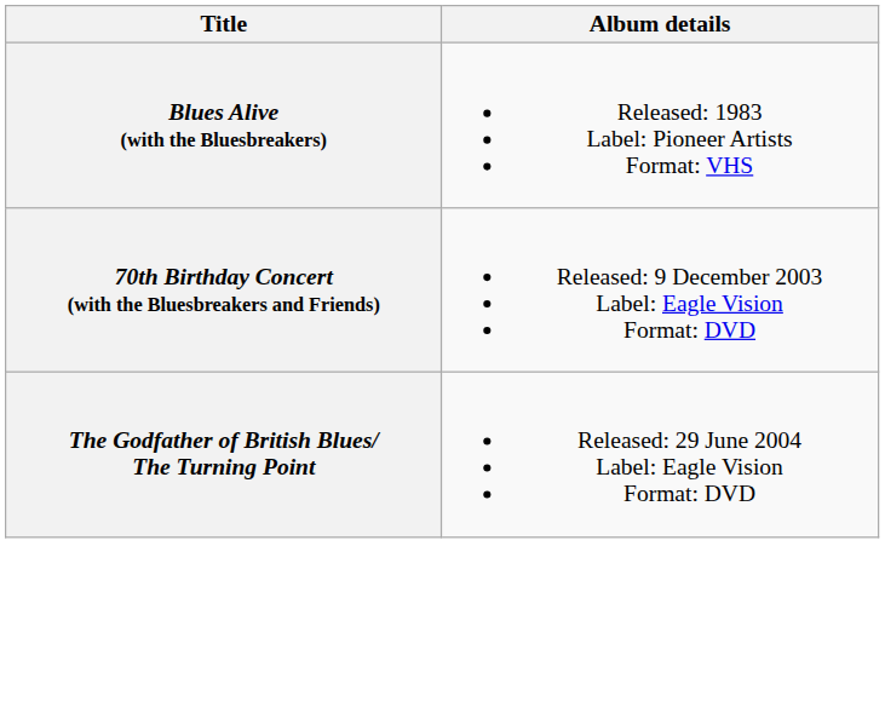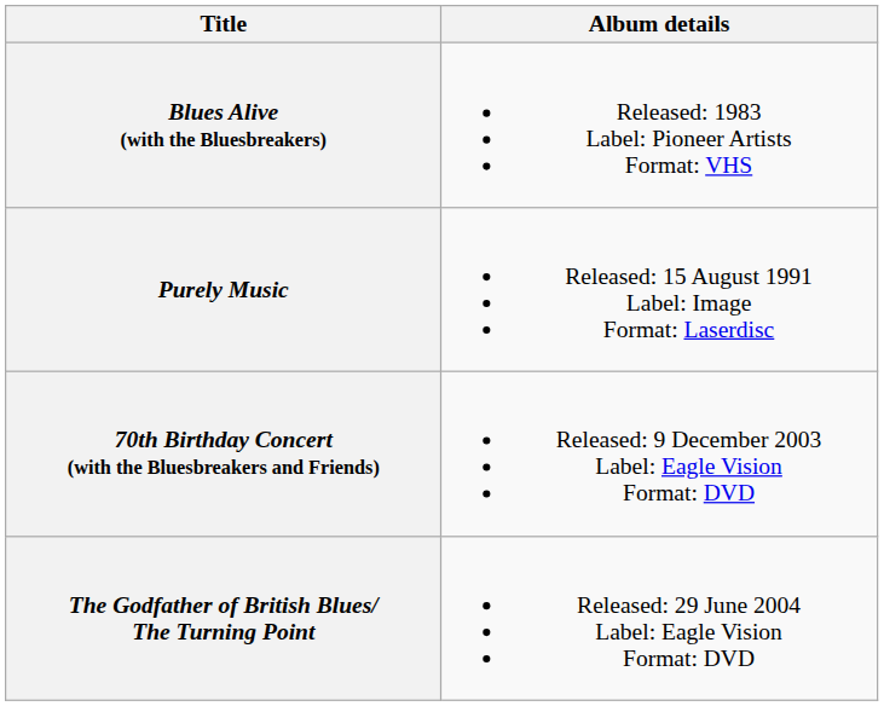+ row: Purely Music | Released: 15 August 1991 Label: Image Format: Laserdisc
